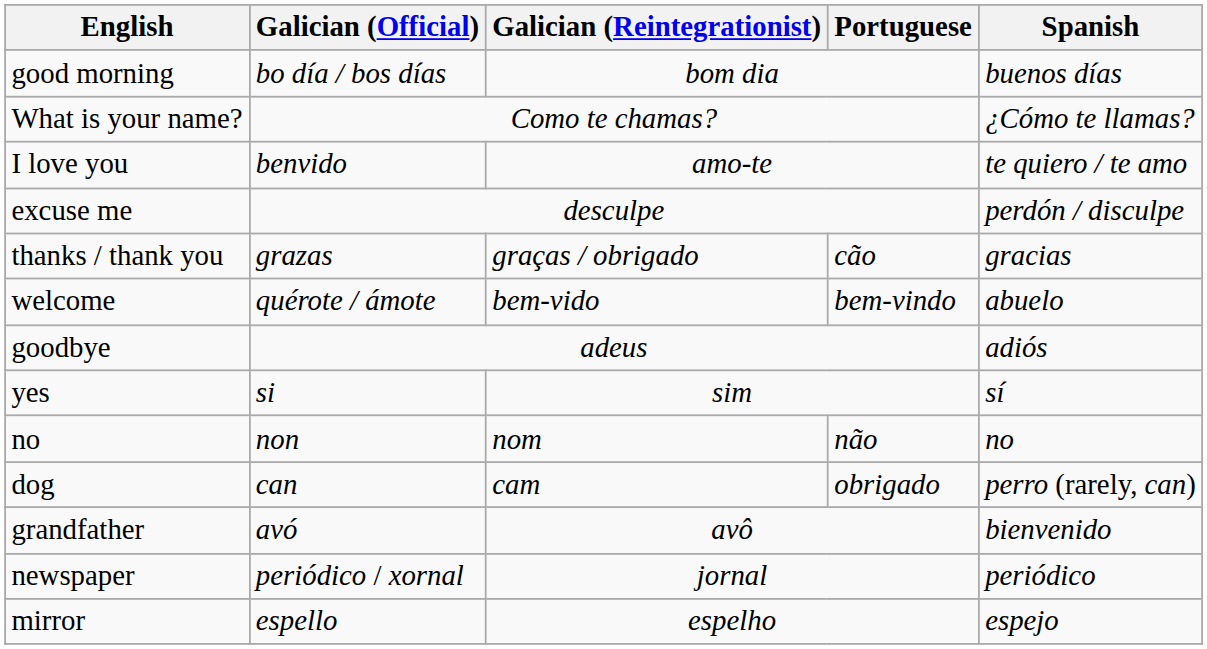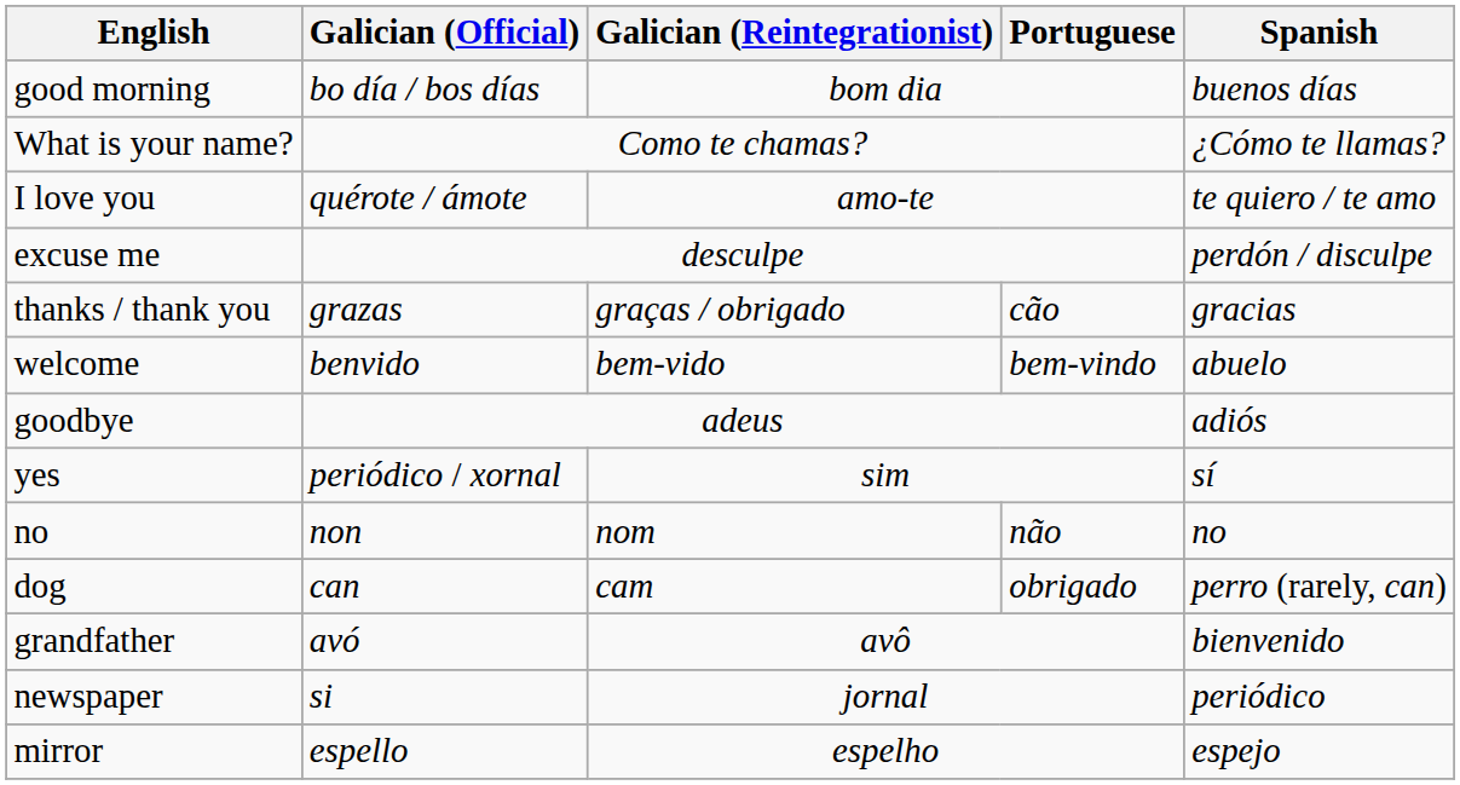I love you | Galician (Official): benvido -> quérote / ámote
welcome | Galician (Official): quérote / ámote -> benvido
yes | Galician (Official): si -> periódico / xornal
newspaper | Galician (Official): periódico / xornal -> si
